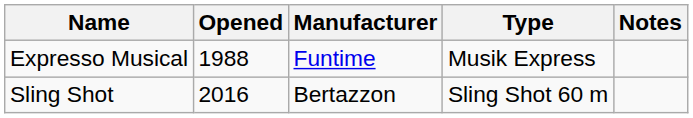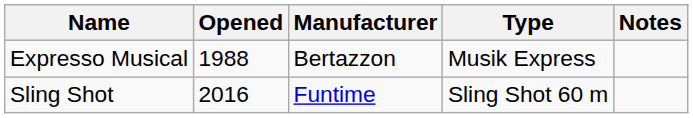Expresso Musical | Manufacturer: Funtime -> Bertazzon
Sling Shot | Manufacturer: Bertazzon -> Funtime
